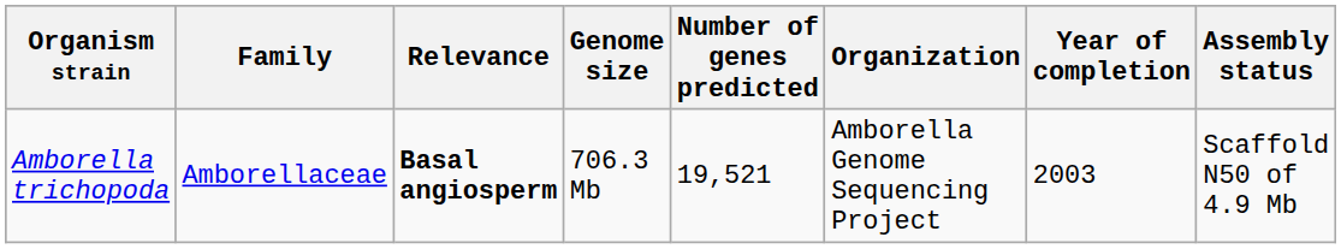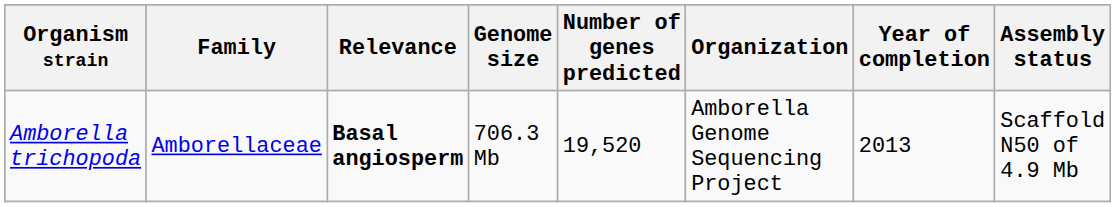Amborella trichopoda | Number of genes predicted: 19,521 -> 19,520
Amborella trichopoda | Year of completion: 2003 -> 2013
